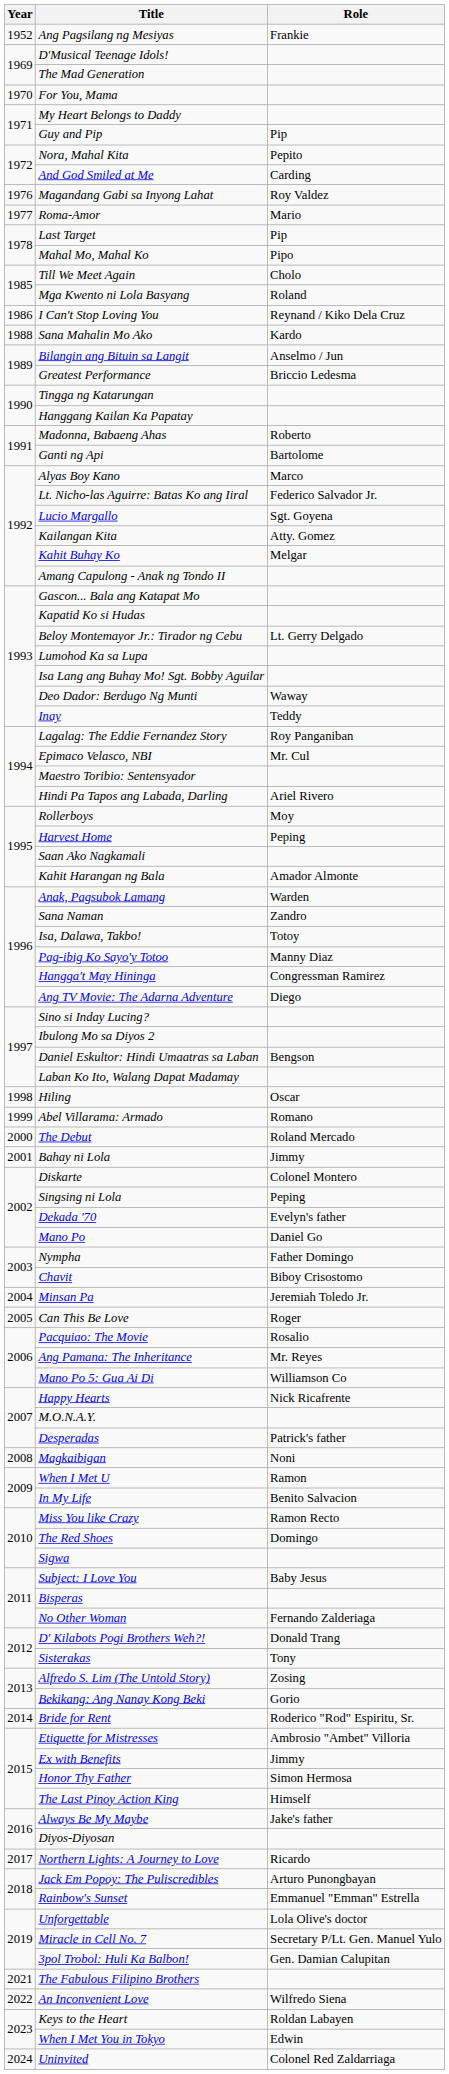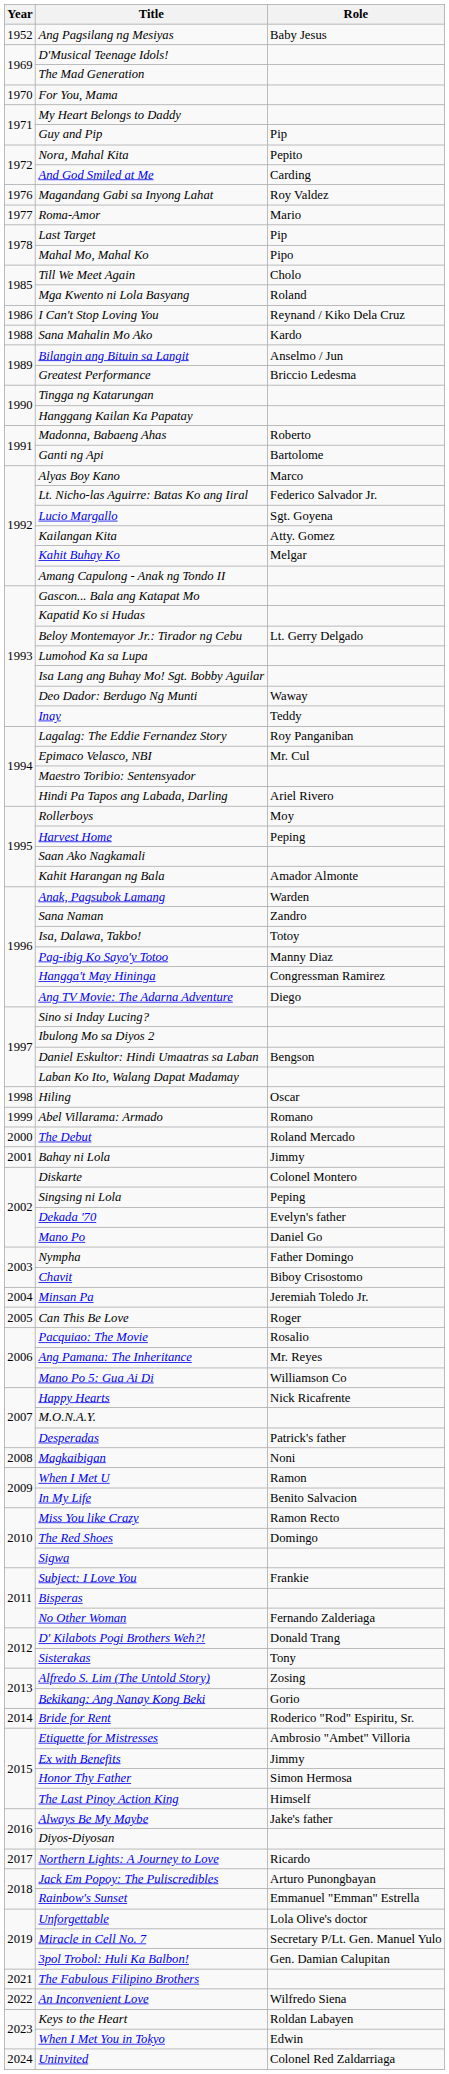Ang Pagsilang ng Mesiyas | Role: Frankie -> Baby Jesus
Subject: I Love You | Role: Baby Jesus -> Frankie
